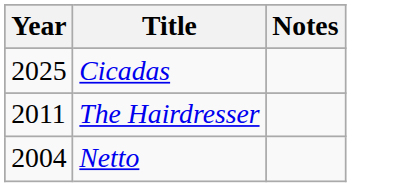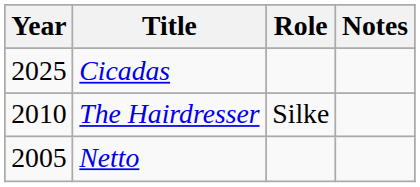+ column: Role | Silke
The Hairdresser | Year: 2011 -> 2010
Netto | Year: 2004 -> 2005
